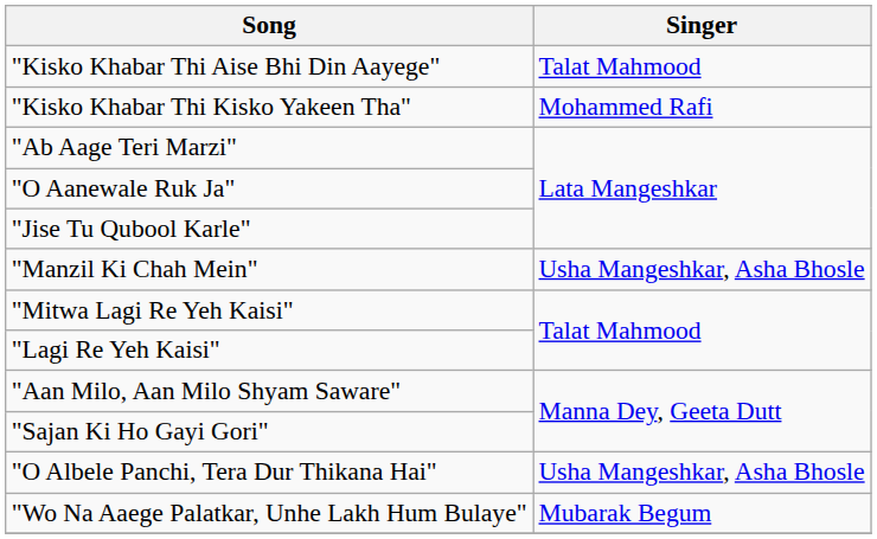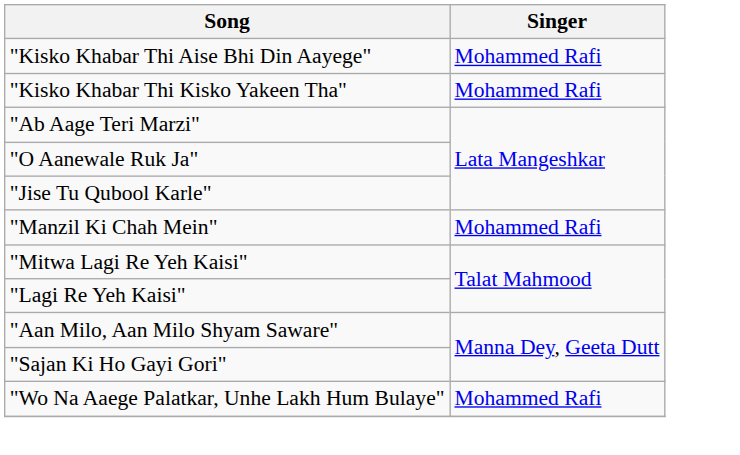"Kisko Khabar Thi Aise Bhi Din Aayege" | Singer: Talat Mahmood -> Mohammed Rafi
"Manzil Ki Chah Mein" | Singer: Usha Mangeshkar, Asha Bhosle -> Mohammed Rafi
- row: "O Albele Panchi, Tera Dur Thikana Hai" | Usha Mangeshkar, Asha Bhosle
"Wo Na Aaege Palatkar, Unhe Lakh Hum Bulaye" | Singer: Mubarak Begum -> Mohammed Rafi
